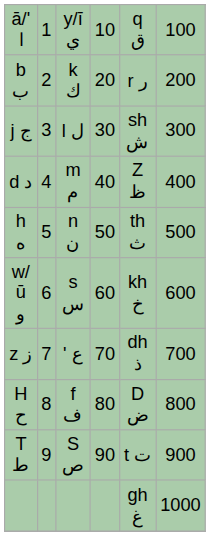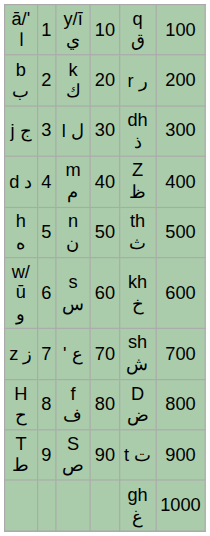j ج | column 5: sh ش -> dh ذ
z ز | column 5: dh ذ -> sh ش
